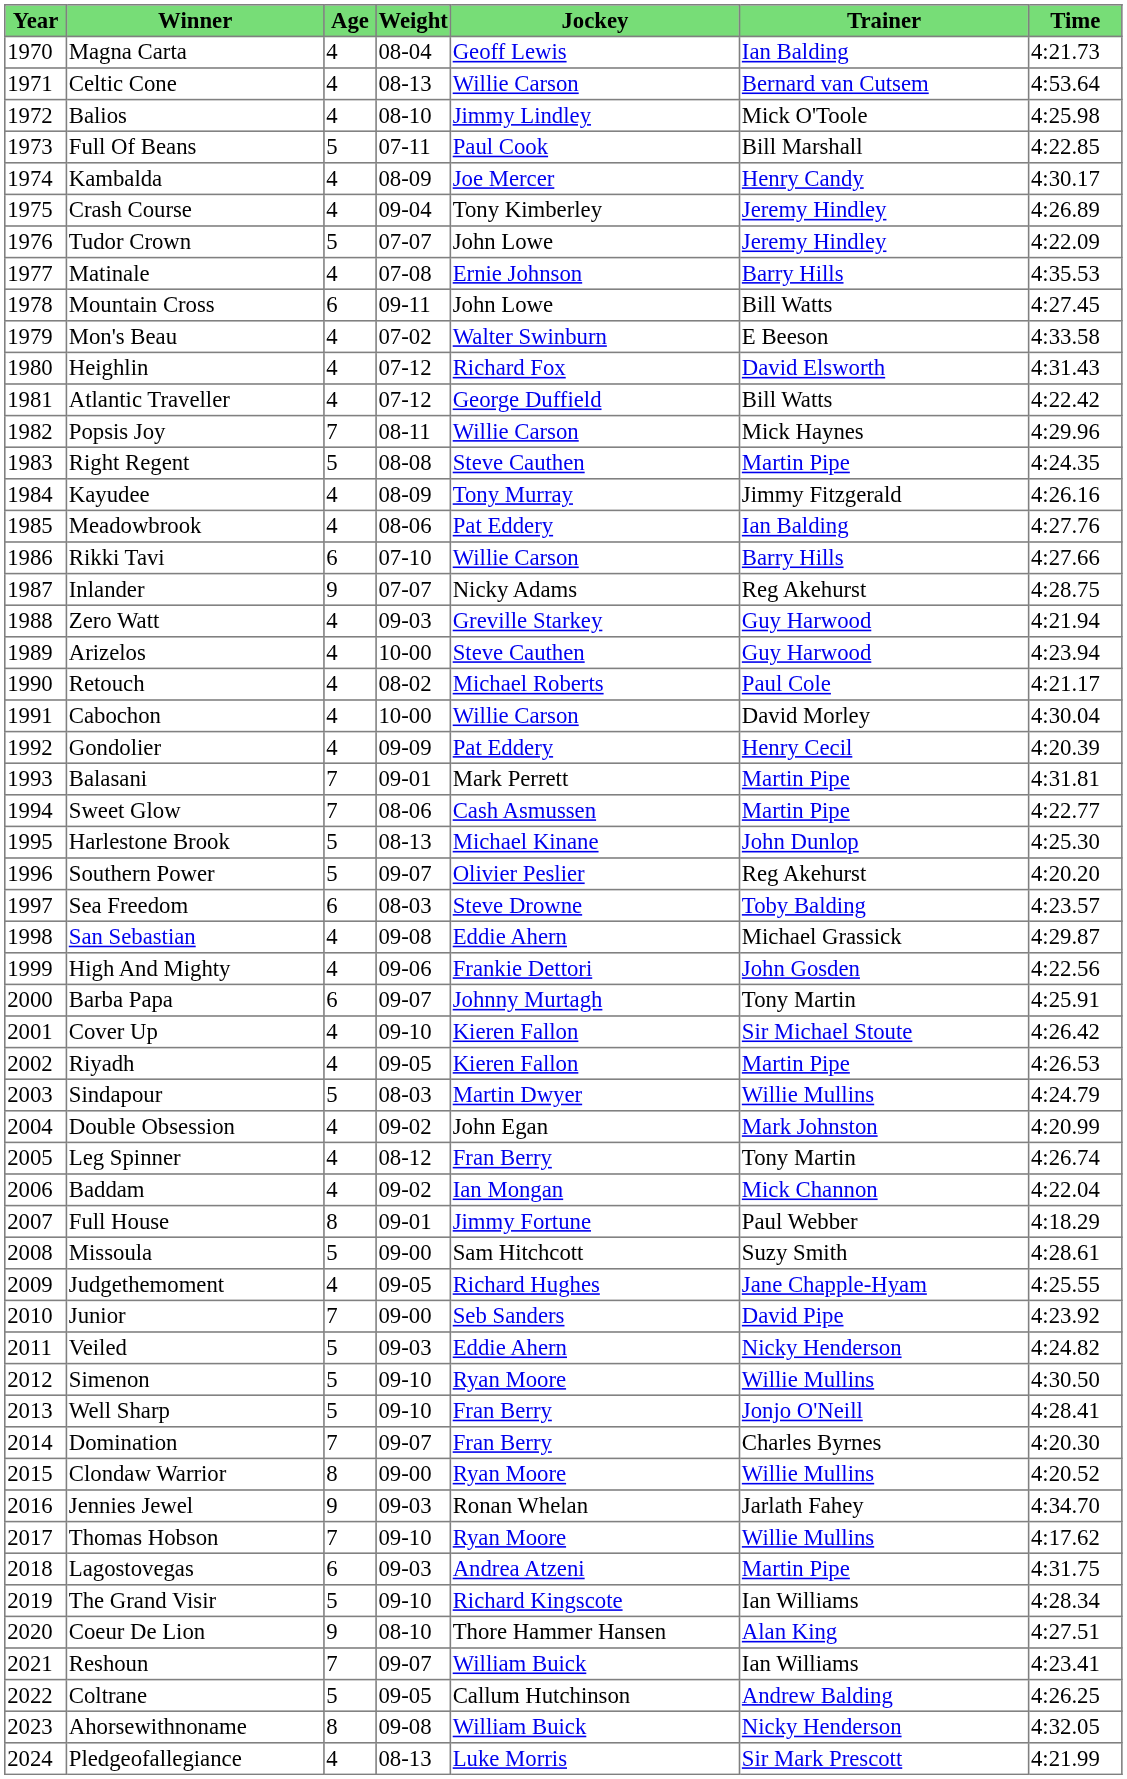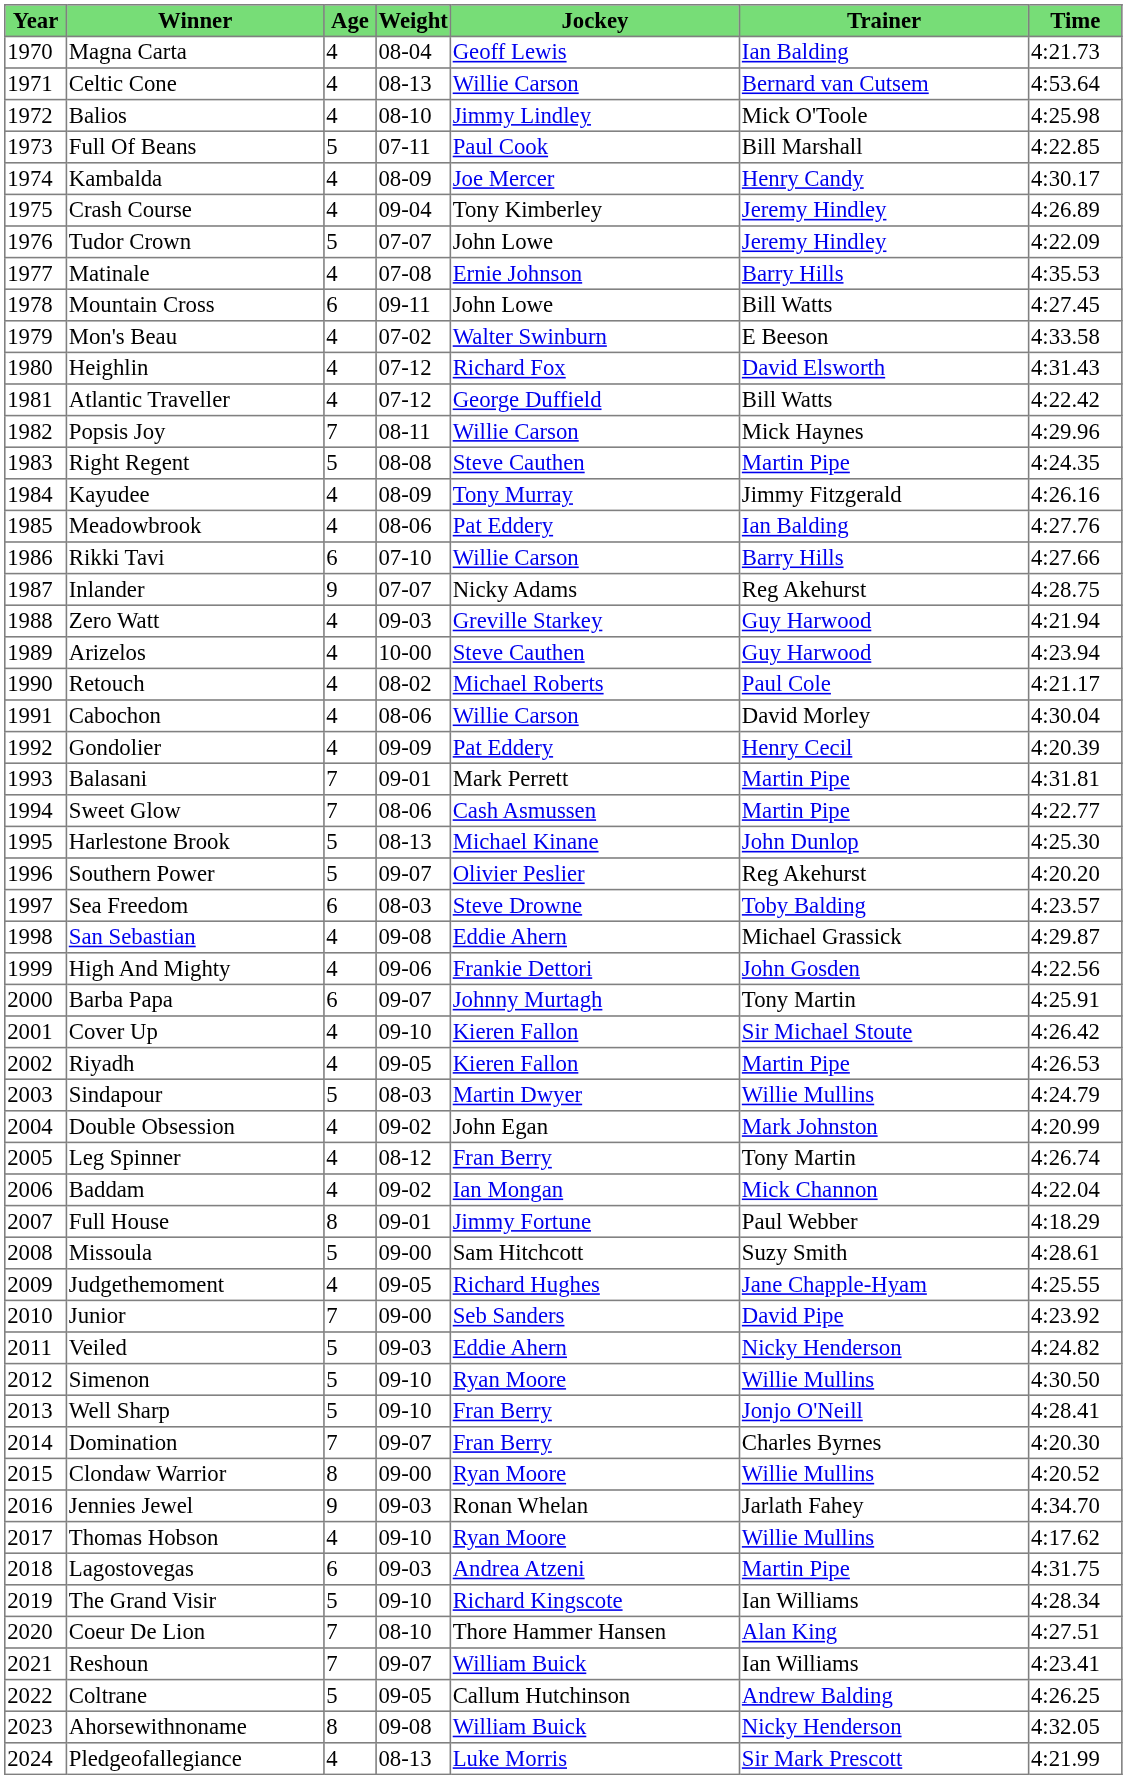Cabochon | Weight: 10-00 -> 08-06
Thomas Hobson | Age: 7 -> 4
Coeur De Lion | Age: 9 -> 7
